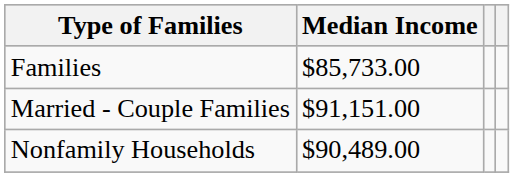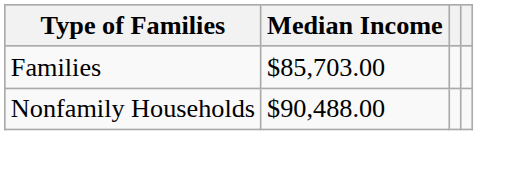Families | Median Income: $85,733.00 -> $85,703.00
- row: Married - Couple Families | $91,151.00
Nonfamily Households | Median Income: $90,489.00 -> $90,488.00
